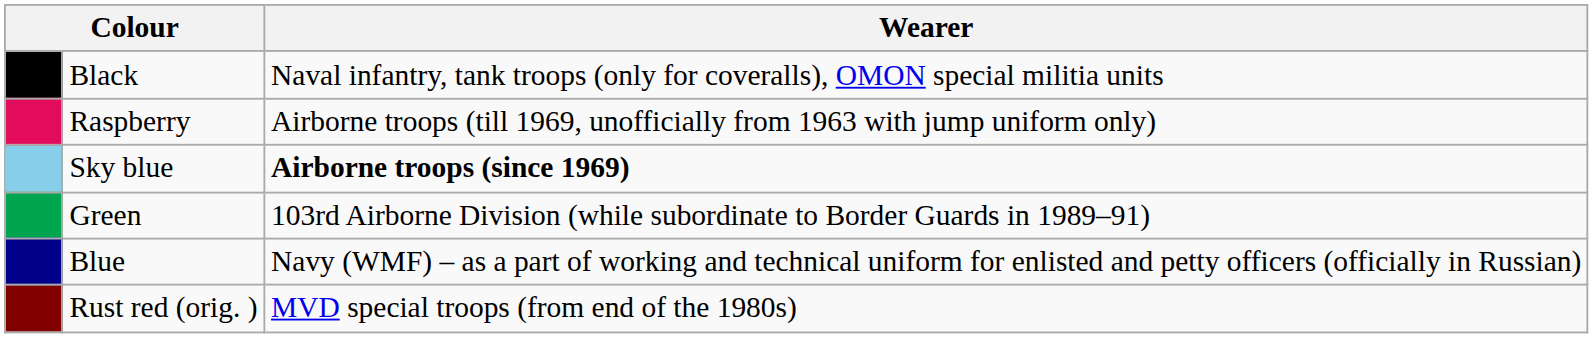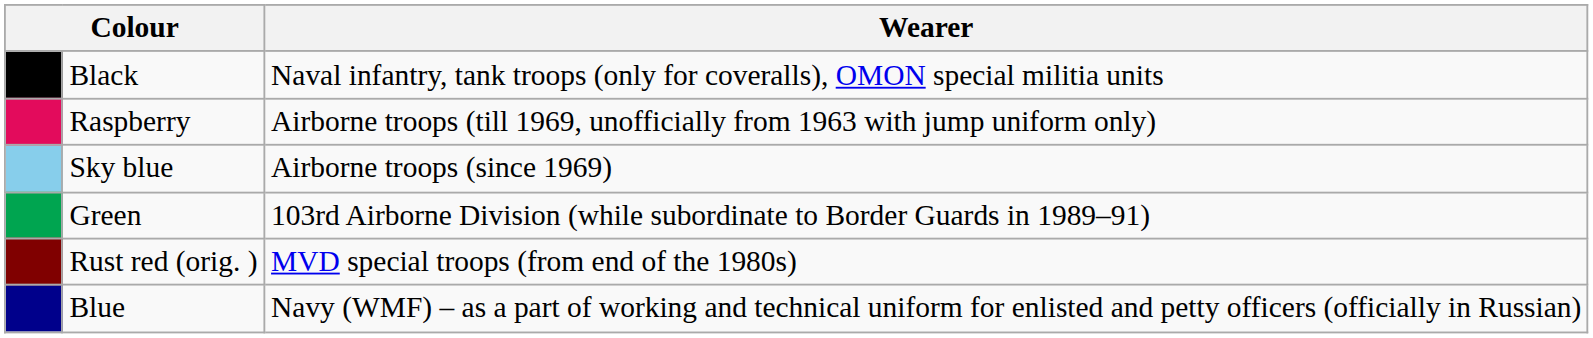Sky blue | Wearer: bold -> normal
rows swapped: Rust red (orig. ) <-> Blue
